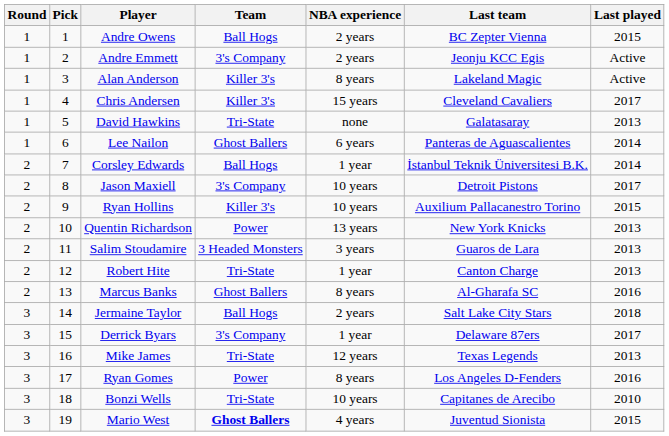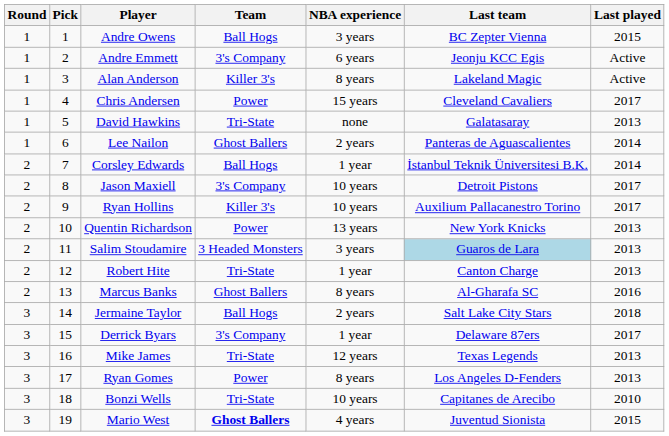Andre Owens | NBA experience: 2 years -> 3 years
Andre Emmett | NBA experience: 2 years -> 6 years
Chris Andersen | Team: Killer 3's -> Power
Lee Nailon | NBA experience: 6 years -> 2 years
Ryan Hollins | Last played: 2015 -> 2017
Salim Stoudamire | Last team: no background -> lightblue background
Ryan Gomes | Last played: 2016 -> 2013
